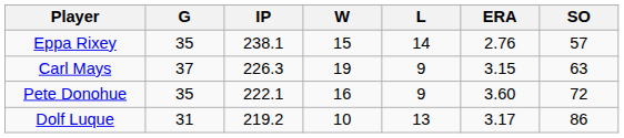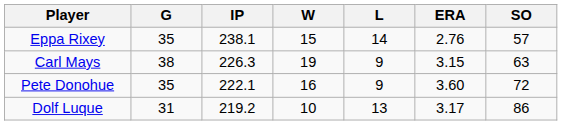Carl Mays | G: 37 -> 38
